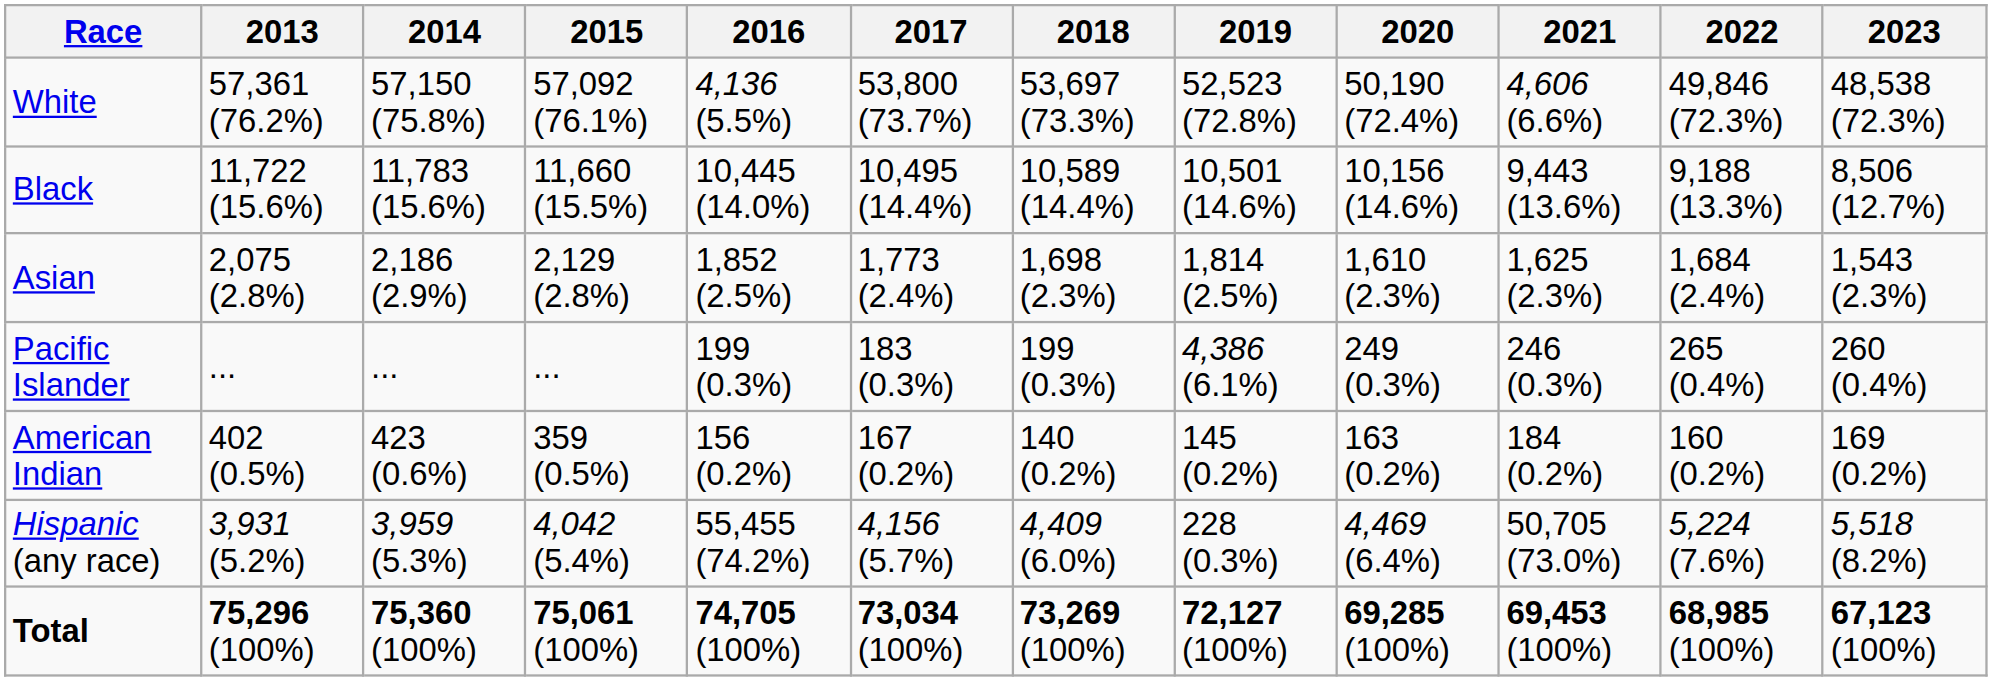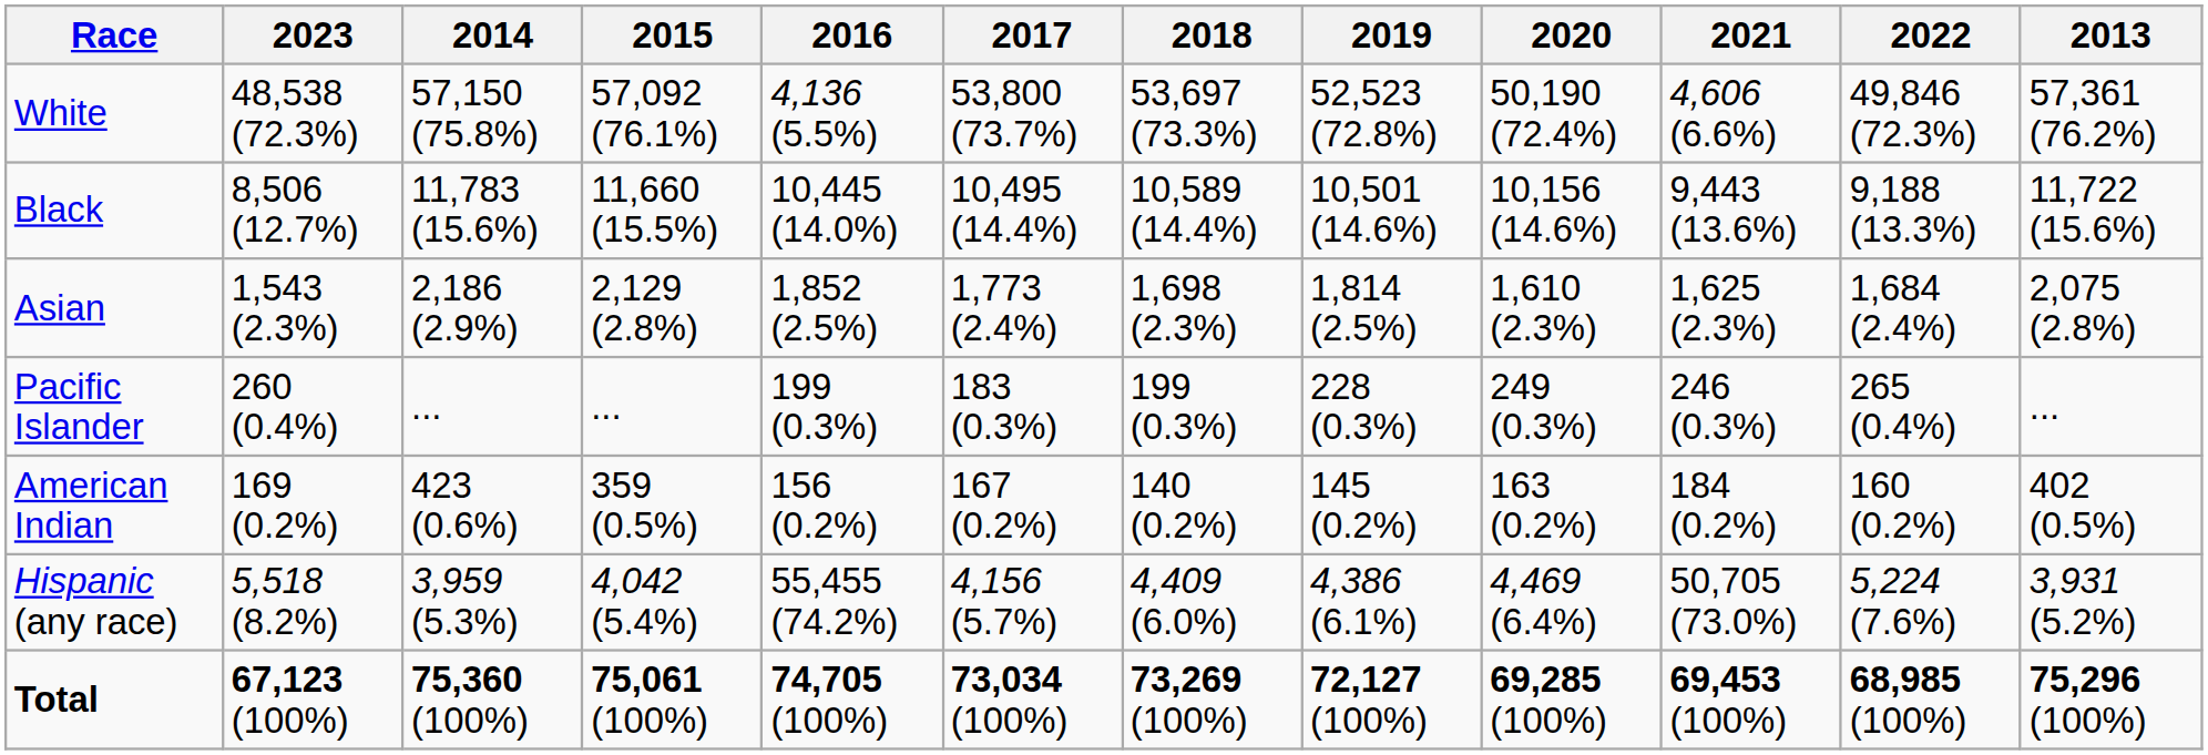columns swapped: 2013 <-> 2023
Pacific Islander | 2019: 4,386 (6.1%) -> 228 (0.3%)
Hispanic (any race) | 2019: 228 (0.3%) -> 4,386 (6.1%)
